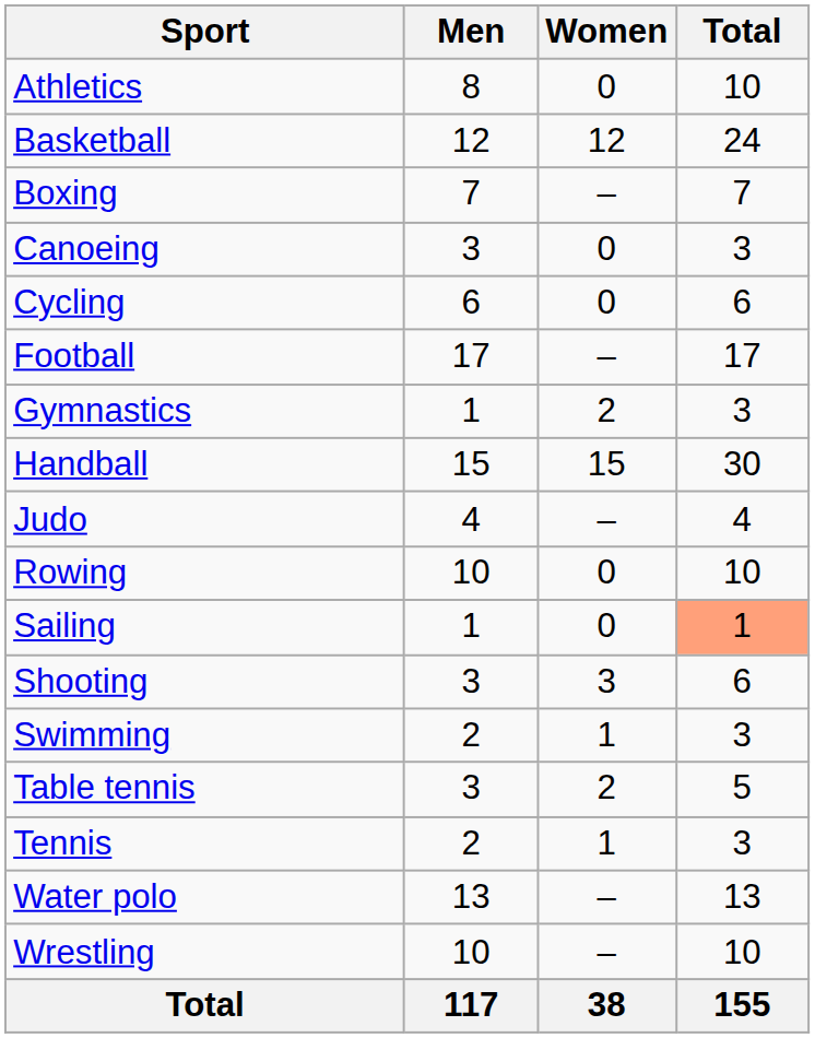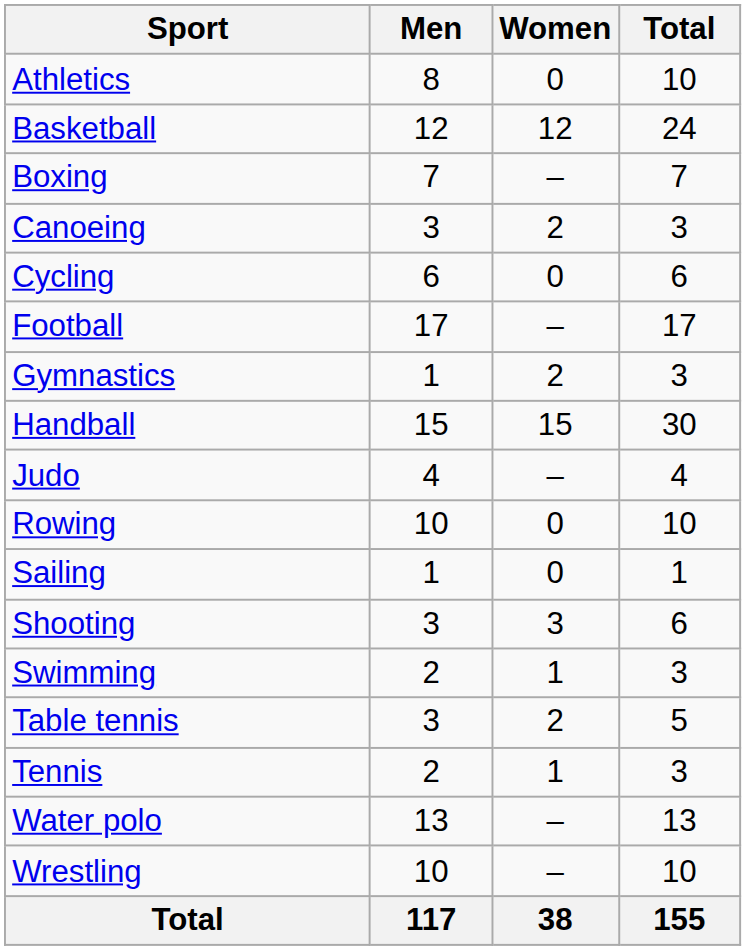Canoeing | Women: 0 -> 2
Sailing | Total: lightsalmon background -> no background
